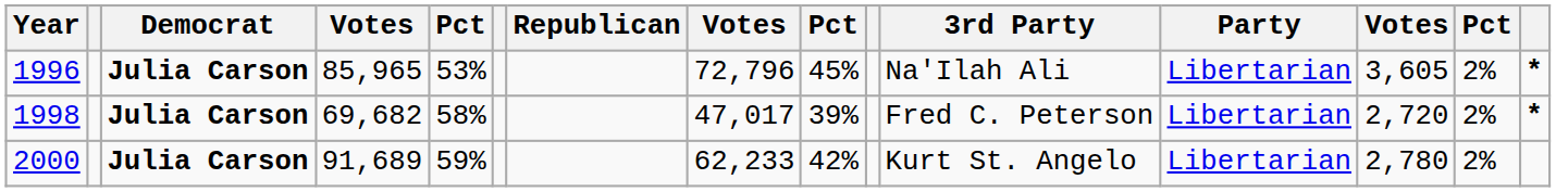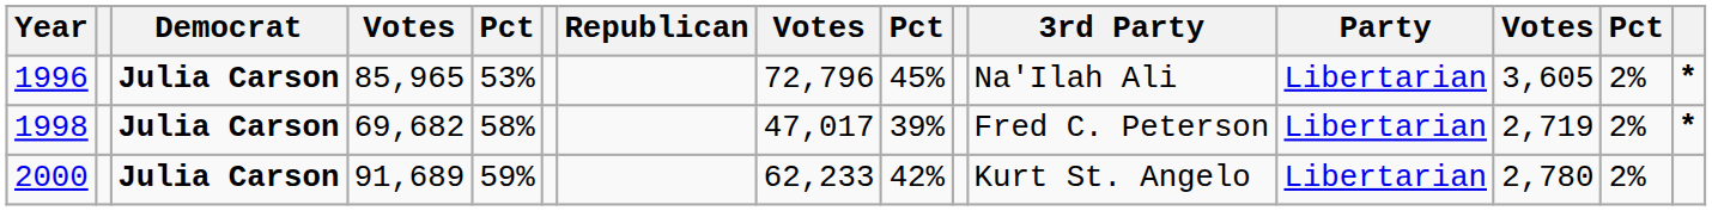1998 | column 13: 2,720 -> 2,719
